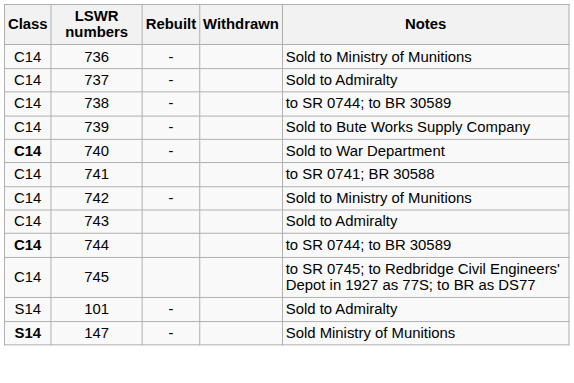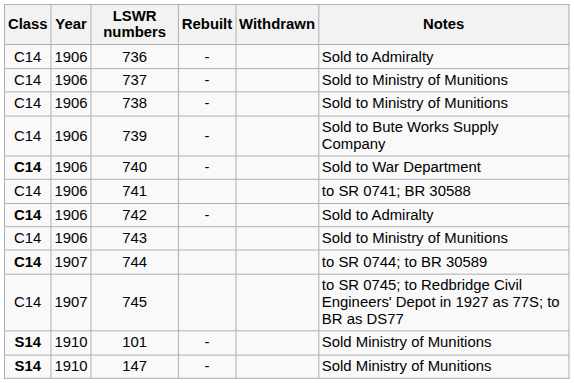+ column: Year | 1906 | 1906 | 1906 | 1906 | 1906 | 1906 | 1906 | 1906 | 1907 | 1907 | 1910 | 1910
736 | Notes: Sold to Ministry of Munitions -> Sold to Admiralty
737 | Notes: Sold to Admiralty -> Sold to Ministry of Munitions
738 | Notes: to SR 0744; to BR 30589 -> Sold to Ministry of Munitions
742 | Class: normal -> bold
742 | Notes: Sold to Ministry of Munitions -> Sold to Admiralty
743 | Notes: Sold to Admiralty -> Sold to Ministry of Munitions
101 | Class: normal -> bold
101 | Notes: Sold to Admiralty -> Sold Ministry of Munitions
